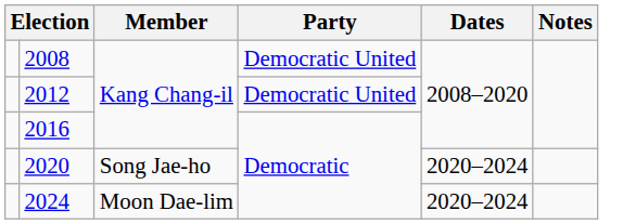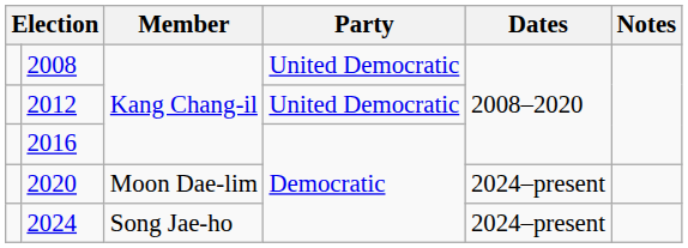2008 | Party: Democratic United -> United Democratic
2012 | Party: Democratic United -> United Democratic
2020 | Member: Song Jae-ho -> Moon Dae-lim
2020 | Dates: 2020–2024 -> 2024–present
2024 | Member: Moon Dae-lim -> Song Jae-ho
2024 | Dates: 2020–2024 -> 2024–present
